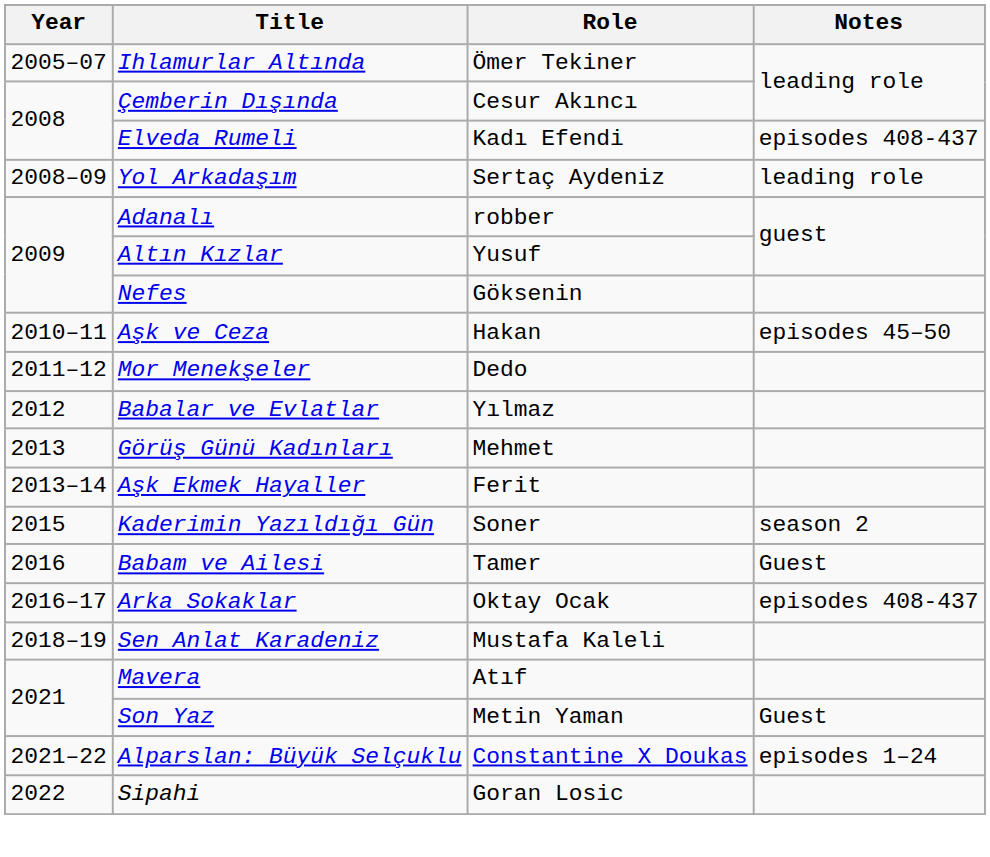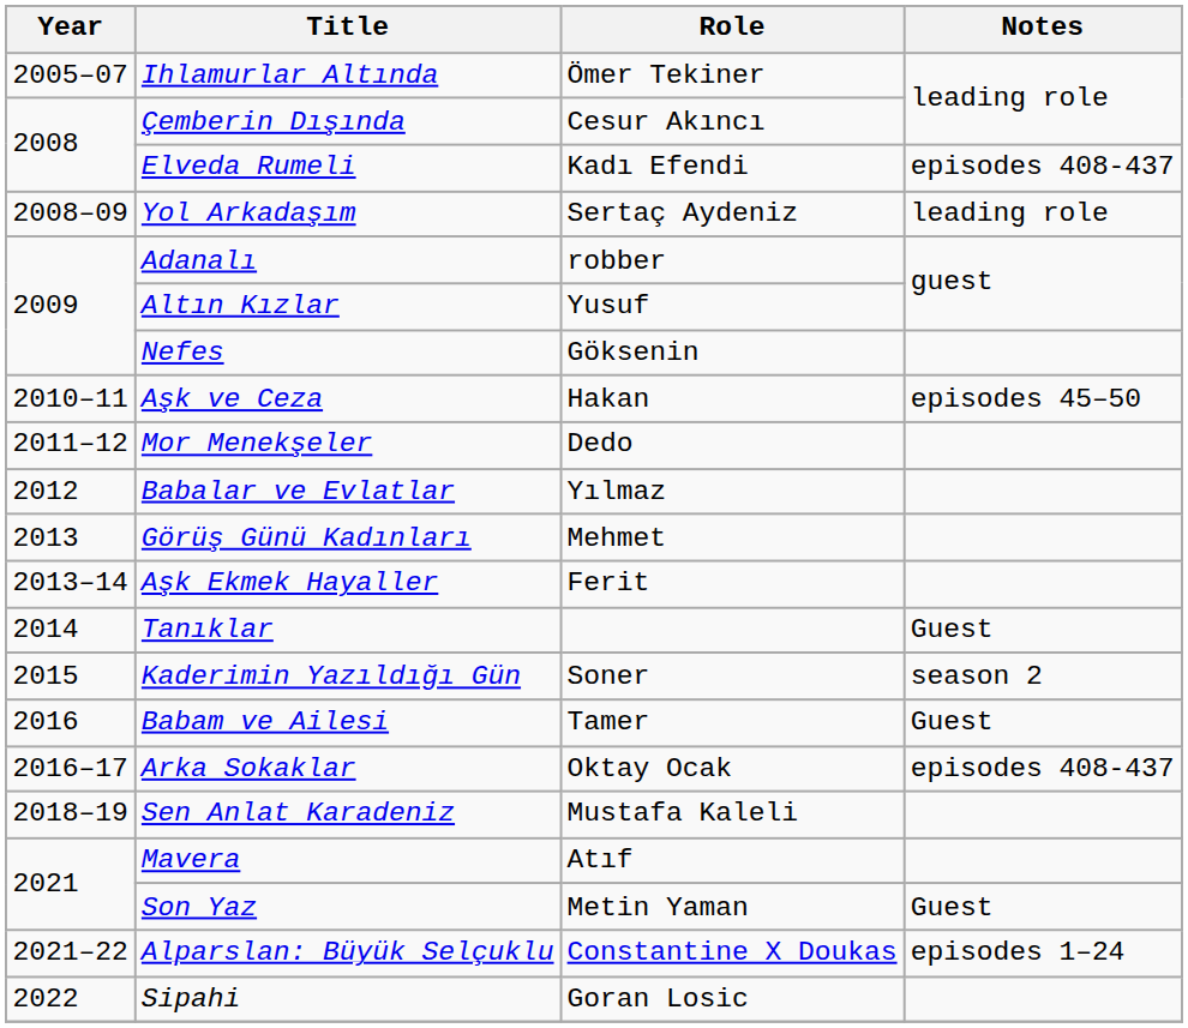+ row: 2014 | Tanıklar | Guest
